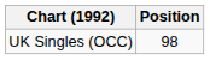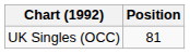UK Singles (OCC) | Position: 98 -> 81
